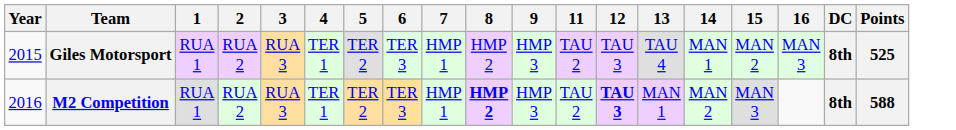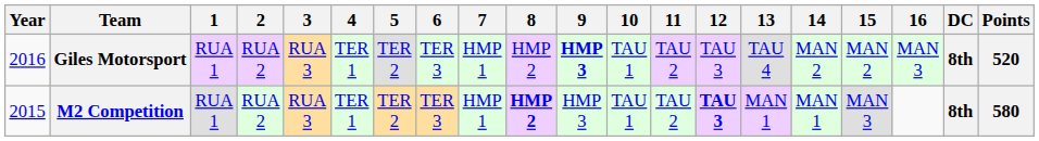+ column: 10 | TAU 1 | TAU 1
Giles Motorsport | Year: 2015 -> 2016
Giles Motorsport | 9: normal -> bold
Giles Motorsport | 14: MAN 1 -> MAN 2
Giles Motorsport | Points: 525 -> 520
M2 Competition | Year: 2016 -> 2015
M2 Competition | 14: MAN 2 -> MAN 1
M2 Competition | Points: 588 -> 580
